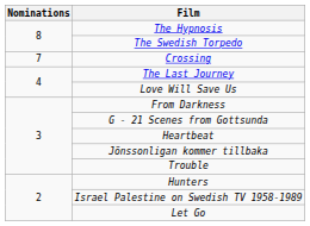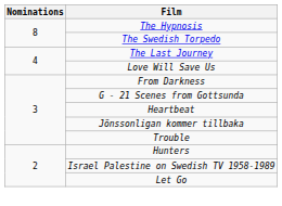- row: 7 | Crossing
